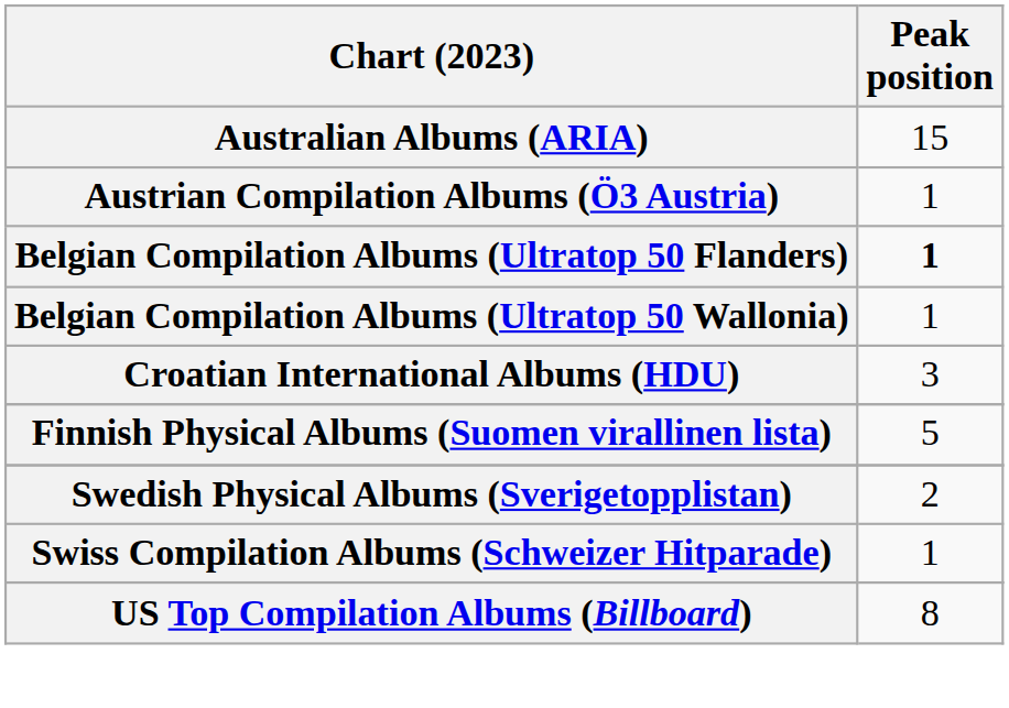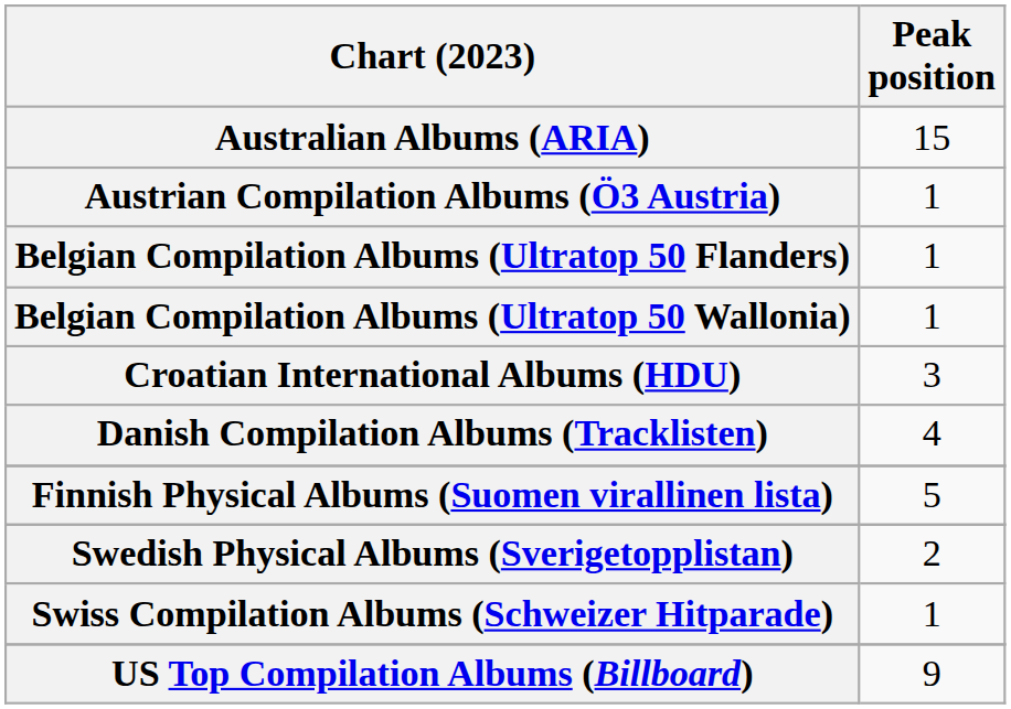Belgian Compilation Albums (Ultratop 50 Flanders) | Peak position: bold -> normal
+ row: Danish Compilation Albums (Tracklisten) | 4
US Top Compilation Albums (Billboard) | Peak position: 8 -> 9
